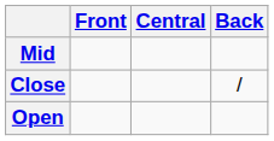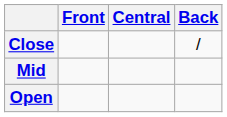rows swapped: Close <-> Mid
